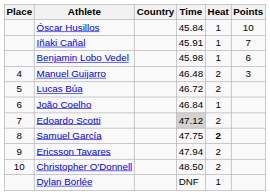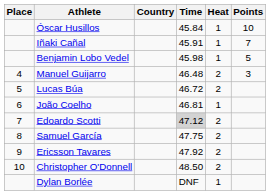Benjamin Lobo Vedel | Points: 6 -> 5
João Coelho | Time: 46.84 -> 46.81
Samuel García | Heat: bold -> normal
Ericsson Tavares | Time: 47.94 -> 47.92
